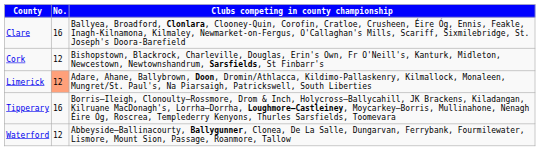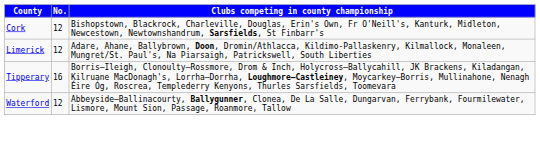- row: Clare | 16 | Ballyea, Broadford, Clonlara, Clooney-Quin, Corofin, Cratloe, Crusheen, Éire Óg, Ennis, Feakle, Inagh-Kilnamona, Kilmaley, Newmarket-on-Fergus, O'Callaghan's Mills, Scariff, Sixmilebridge, St. Joseph's Doora-Barefield
Limerick | No.: lightsalmon background -> no background
